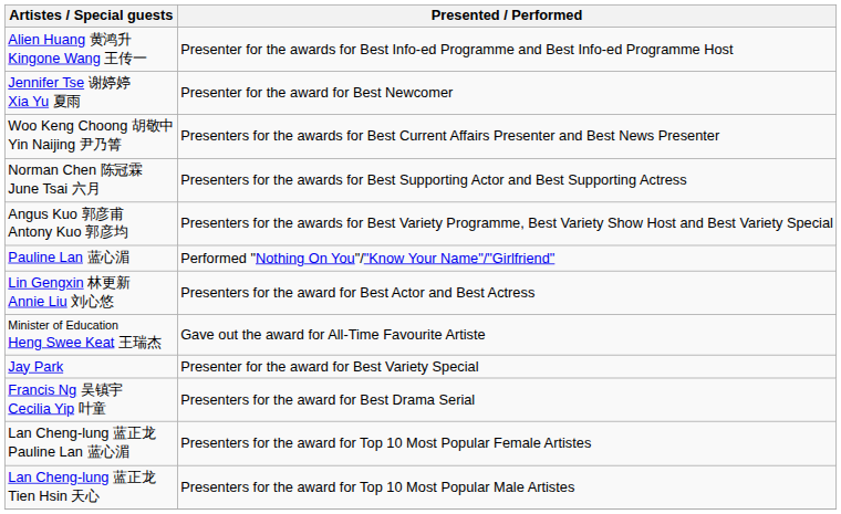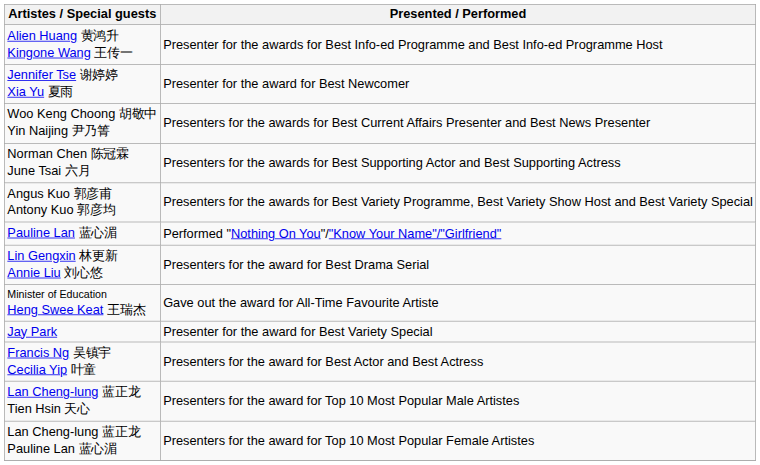Lin Gengxin 林更新 Annie Liu 刘心悠 | Presented / Performed: Presenters for the award for Best Actor and Best Actress -> Presenters for the award for Best Drama Serial
Francis Ng 吴镇宇 Cecilia Yip 叶童 | Presented / Performed: Presenters for the award for Best Drama Serial -> Presenters for the award for Best Actor and Best Actress
rows swapped: Lan Cheng-lung 蓝正龙 Tien Hsin 天心 <-> Lan Cheng-lung 蓝正龙 Pauline Lan 蓝心湄
